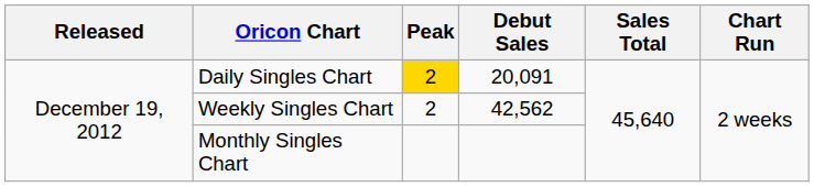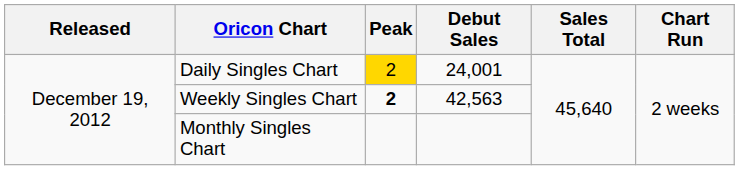Daily Singles Chart | Debut Sales: 20,091 -> 24,001
Weekly Singles Chart | Peak: normal -> bold
Weekly Singles Chart | Debut Sales: 42,562 -> 42,563
